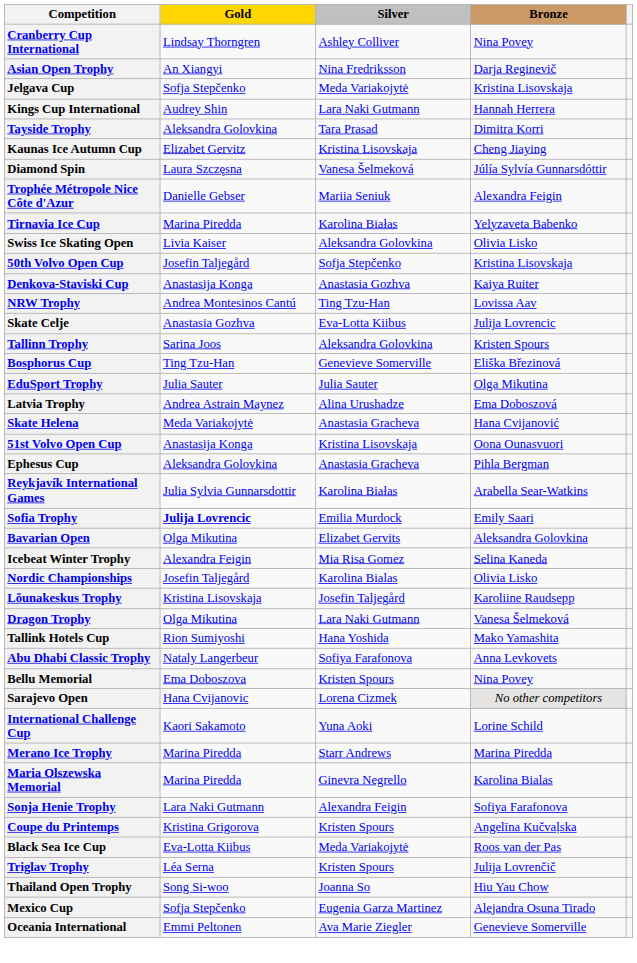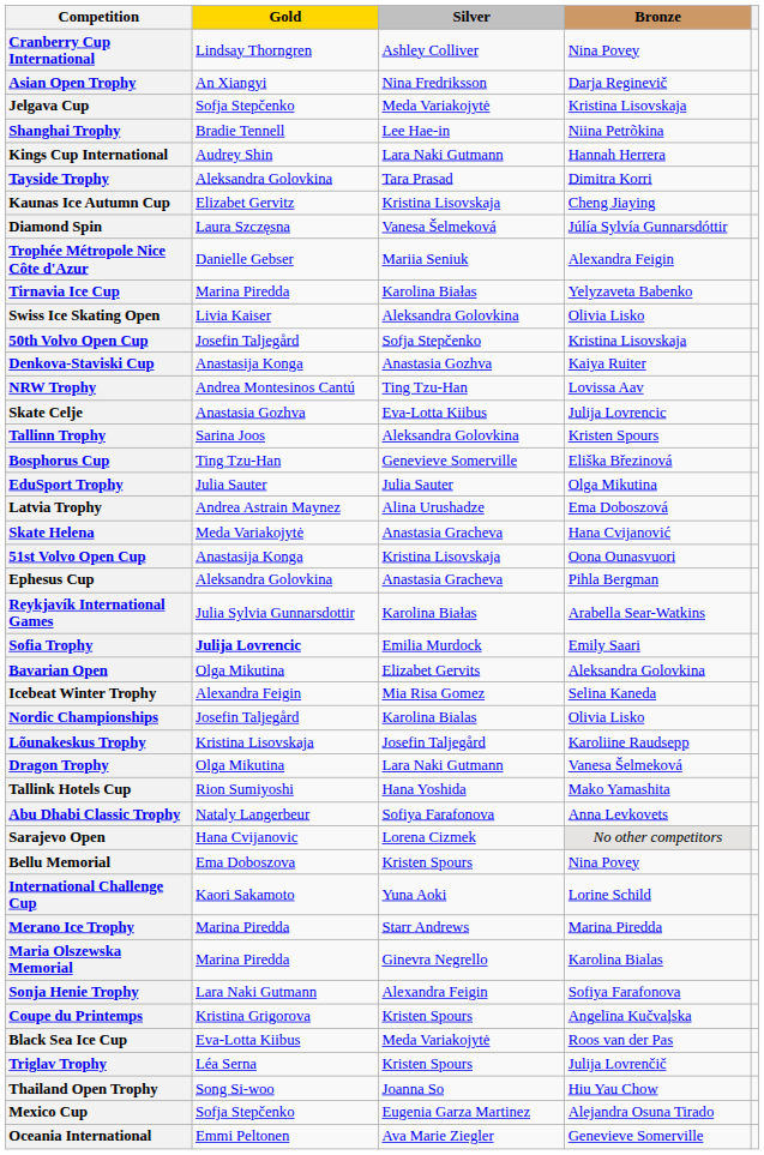+ row: Shanghai Trophy | Bradie Tennell | Lee Hae-in | Niina Petrõkina
rows swapped: Sarajevo Open <-> Bellu Memorial
